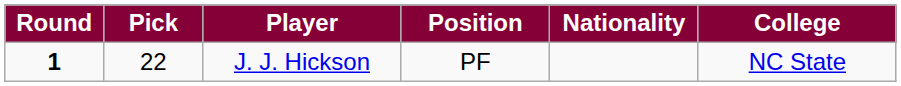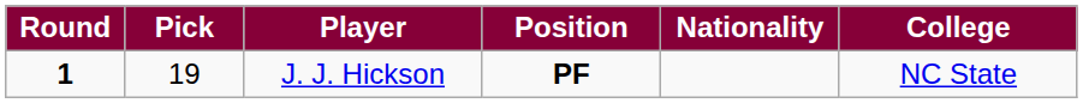J. J. Hickson | Pick: 22 -> 19
J. J. Hickson | Position: normal -> bold
